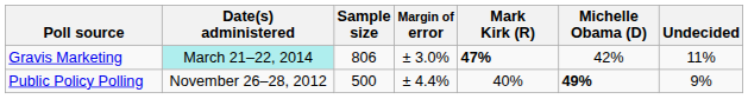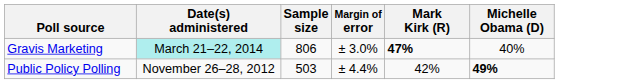- column: Undecided | 11% | 9%
Gravis Marketing | Michelle Obama (D): 42% -> 40%
Public Policy Polling | Sample size: 500 -> 503
Public Policy Polling | Mark Kirk (R): 40% -> 42%
